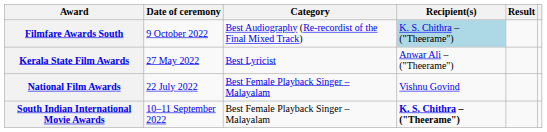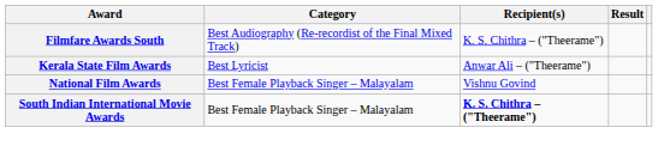- column: Date of ceremony | 9 October 2022 | 27 May 2022 | 22 July 2022 | 10–11 September 2022
Filmfare Awards South | Recipient(s): lightblue background -> no background
